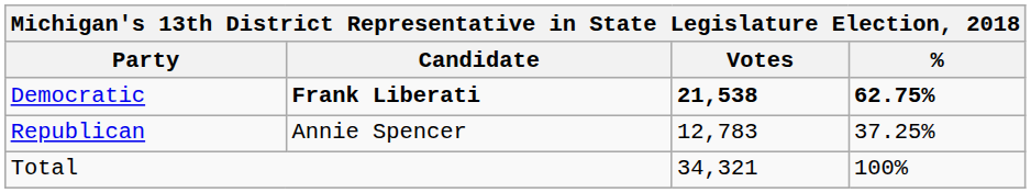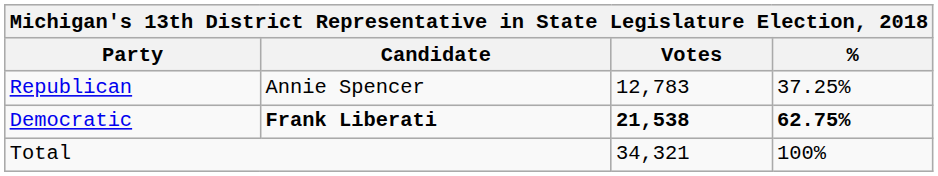rows swapped: Democratic <-> Republican
